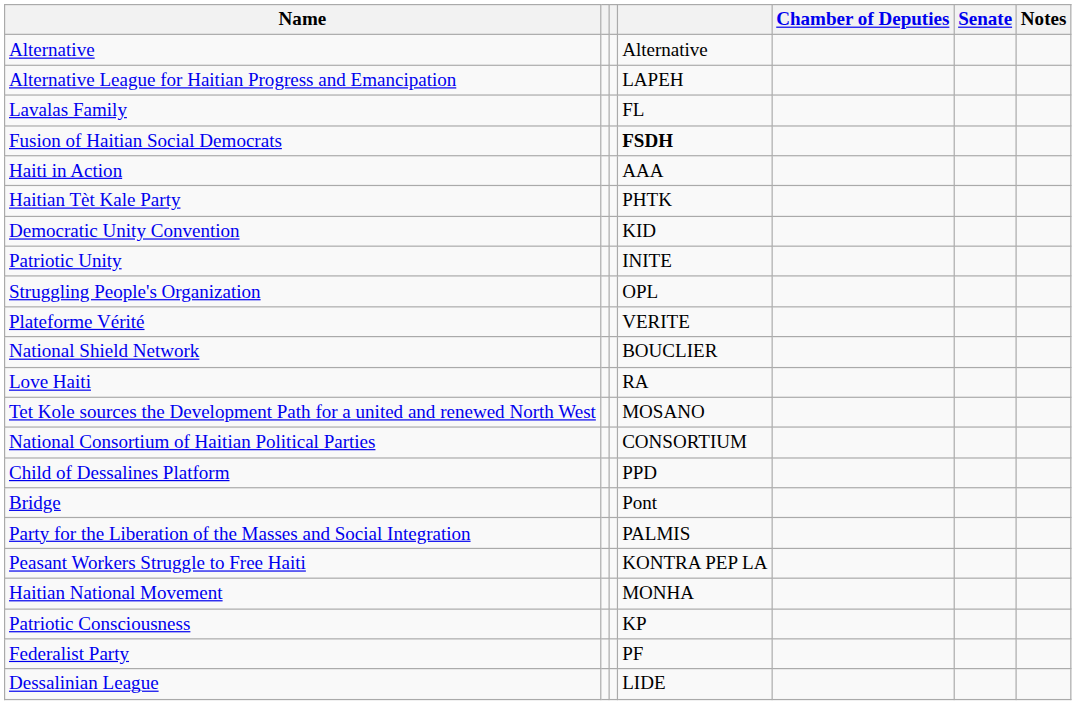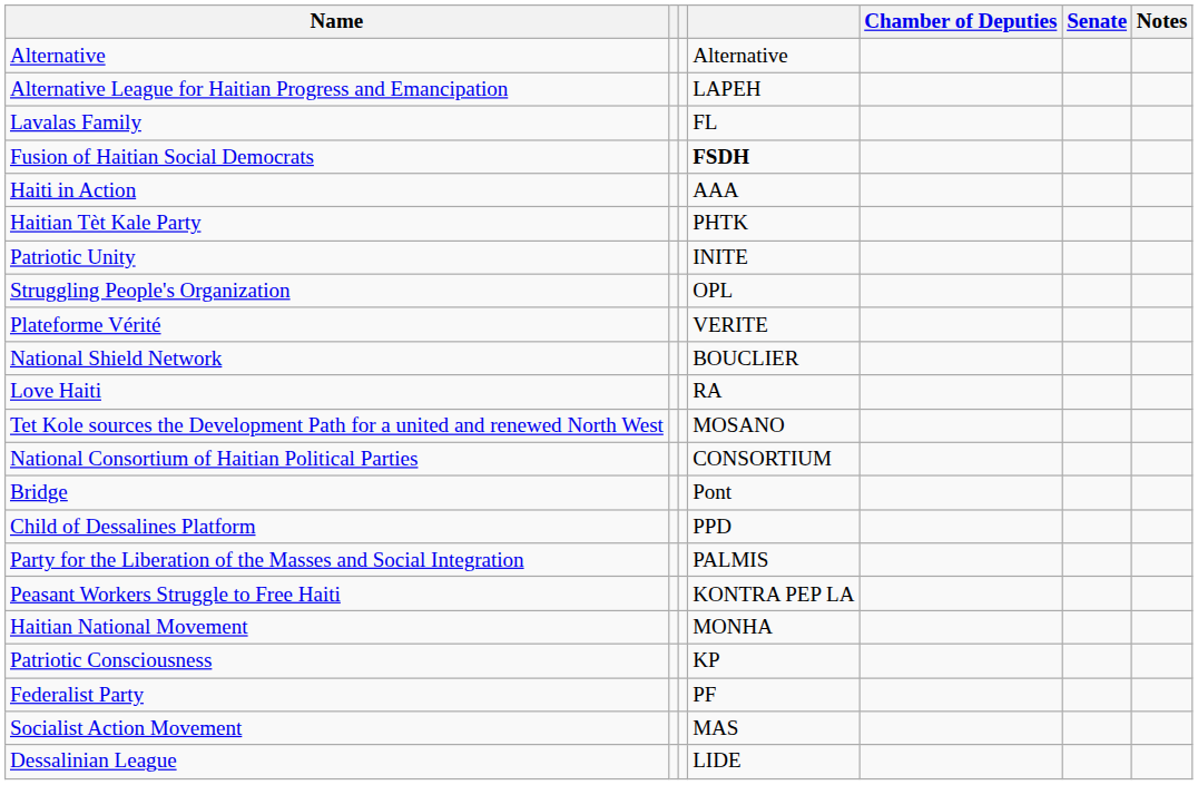- row: Democratic Unity Convention | KID
rows swapped: Bridge <-> Child of Dessalines Platform
+ row: Socialist Action Movement | MAS
